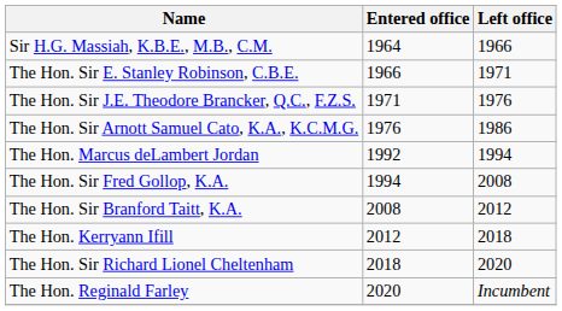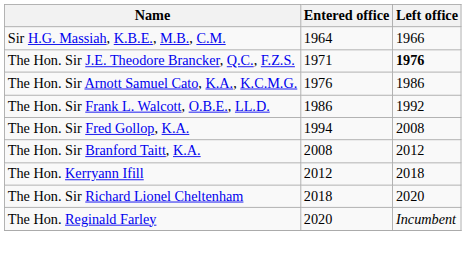- row: The Hon. Sir E. Stanley Robinson, C.B.E. | 1966 | 1971
The Hon. Sir J.E. Theodore Brancker, Q.C., F.Z.S. | Left office: normal -> bold
+ row: The Hon. Sir Frank L. Walcott, O.B.E., LL.D. | 1986 | 1992
- row: The Hon. Marcus deLambert Jordan | 1992 | 1994
